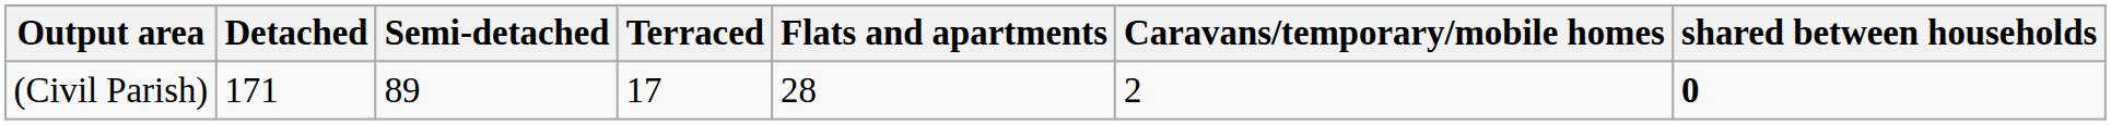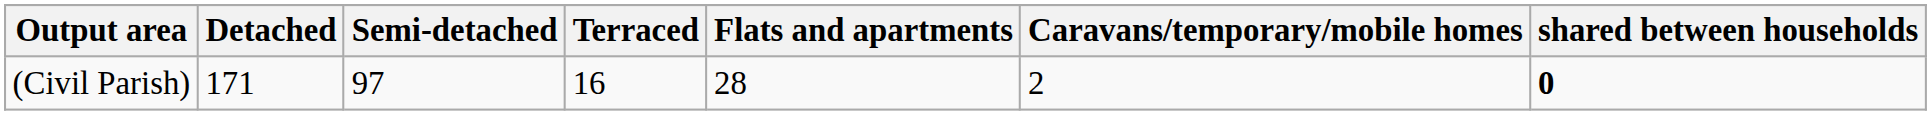(Civil Parish) | Semi-detached: 89 -> 97
(Civil Parish) | Terraced: 17 -> 16
